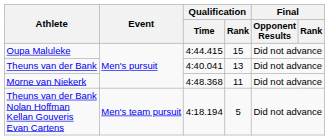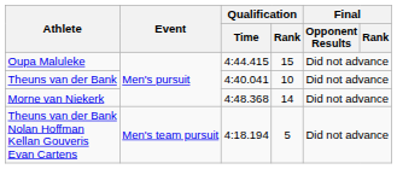Theuns van der Bank | Qualification / Rank: 13 -> 10
Morne van Niekerk | Qualification / Rank: 11 -> 14
